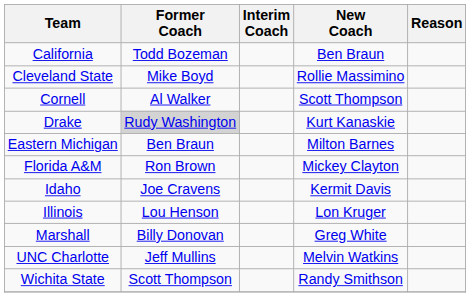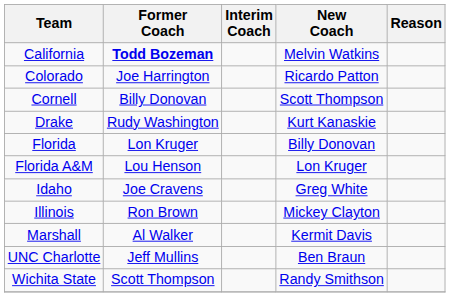California | Former Coach: normal -> bold
California | New Coach: Ben Braun -> Melvin Watkins
- row: Cleveland State | Mike Boyd | Rollie Massimino
+ row: Colorado | Joe Harrington | Ricardo Patton
Cornell | Former Coach: Al Walker -> Billy Donovan
Drake | Former Coach: lightgrey background -> no background
- row: Eastern Michigan | Ben Braun | Milton Barnes
+ row: Florida | Lon Kruger | Billy Donovan
Florida A&M | Former Coach: Ron Brown -> Lou Henson
Florida A&M | New Coach: Mickey Clayton -> Lon Kruger
Idaho | New Coach: Kermit Davis -> Greg White
Illinois | Former Coach: Lou Henson -> Ron Brown
Illinois | New Coach: Lon Kruger -> Mickey Clayton
Marshall | Former Coach: Billy Donovan -> Al Walker
Marshall | New Coach: Greg White -> Kermit Davis
UNC Charlotte | New Coach: Melvin Watkins -> Ben Braun
